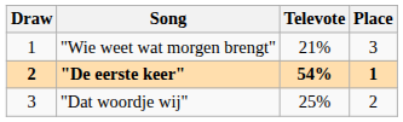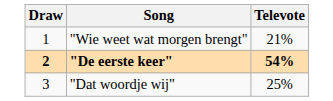- column: Place | 3 | 1 | 2
